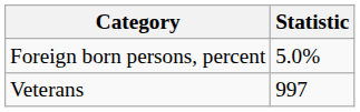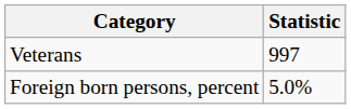rows swapped: Veterans <-> Foreign born persons, percent
